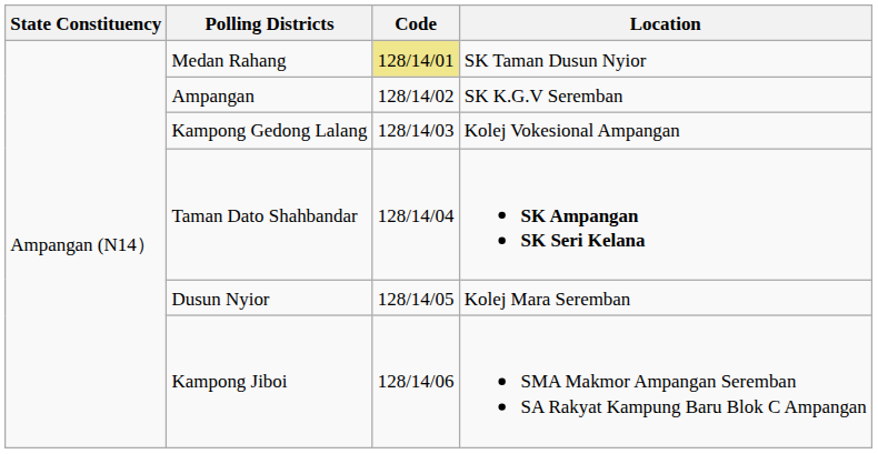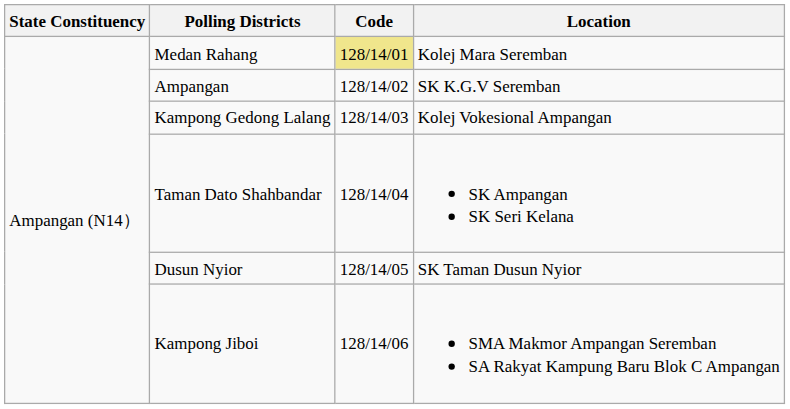Medan Rahang | Location: SK Taman Dusun Nyior -> Kolej Mara Seremban
Taman Dato Shahbandar | Location: bold -> normal
Dusun Nyior | Location: Kolej Mara Seremban -> SK Taman Dusun Nyior
